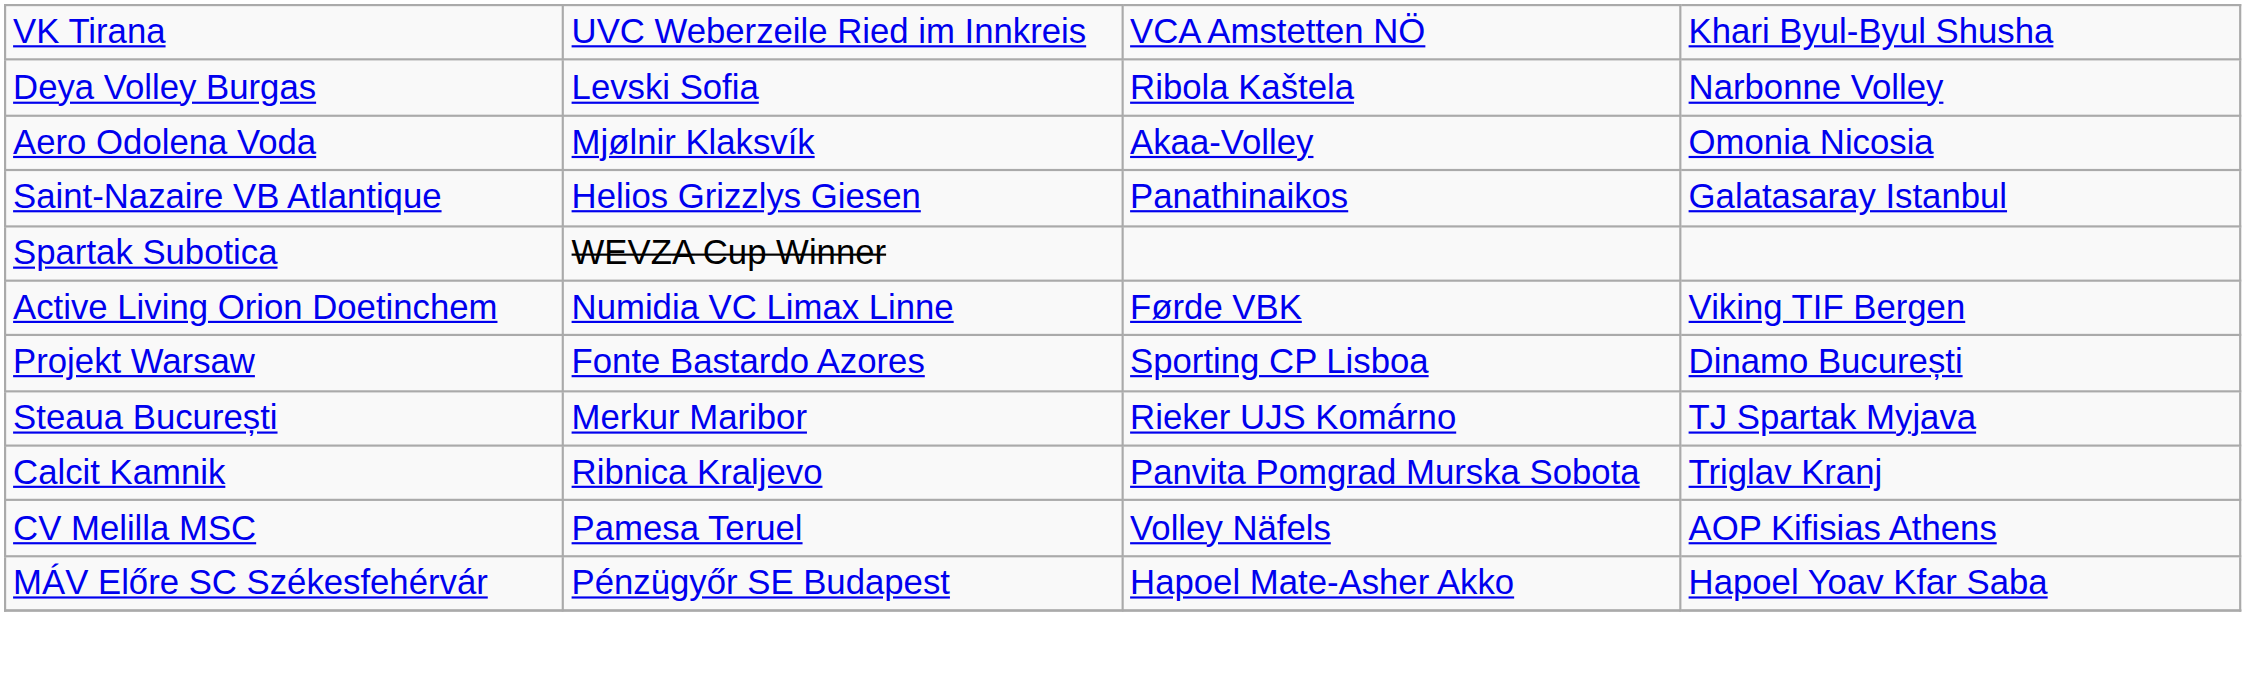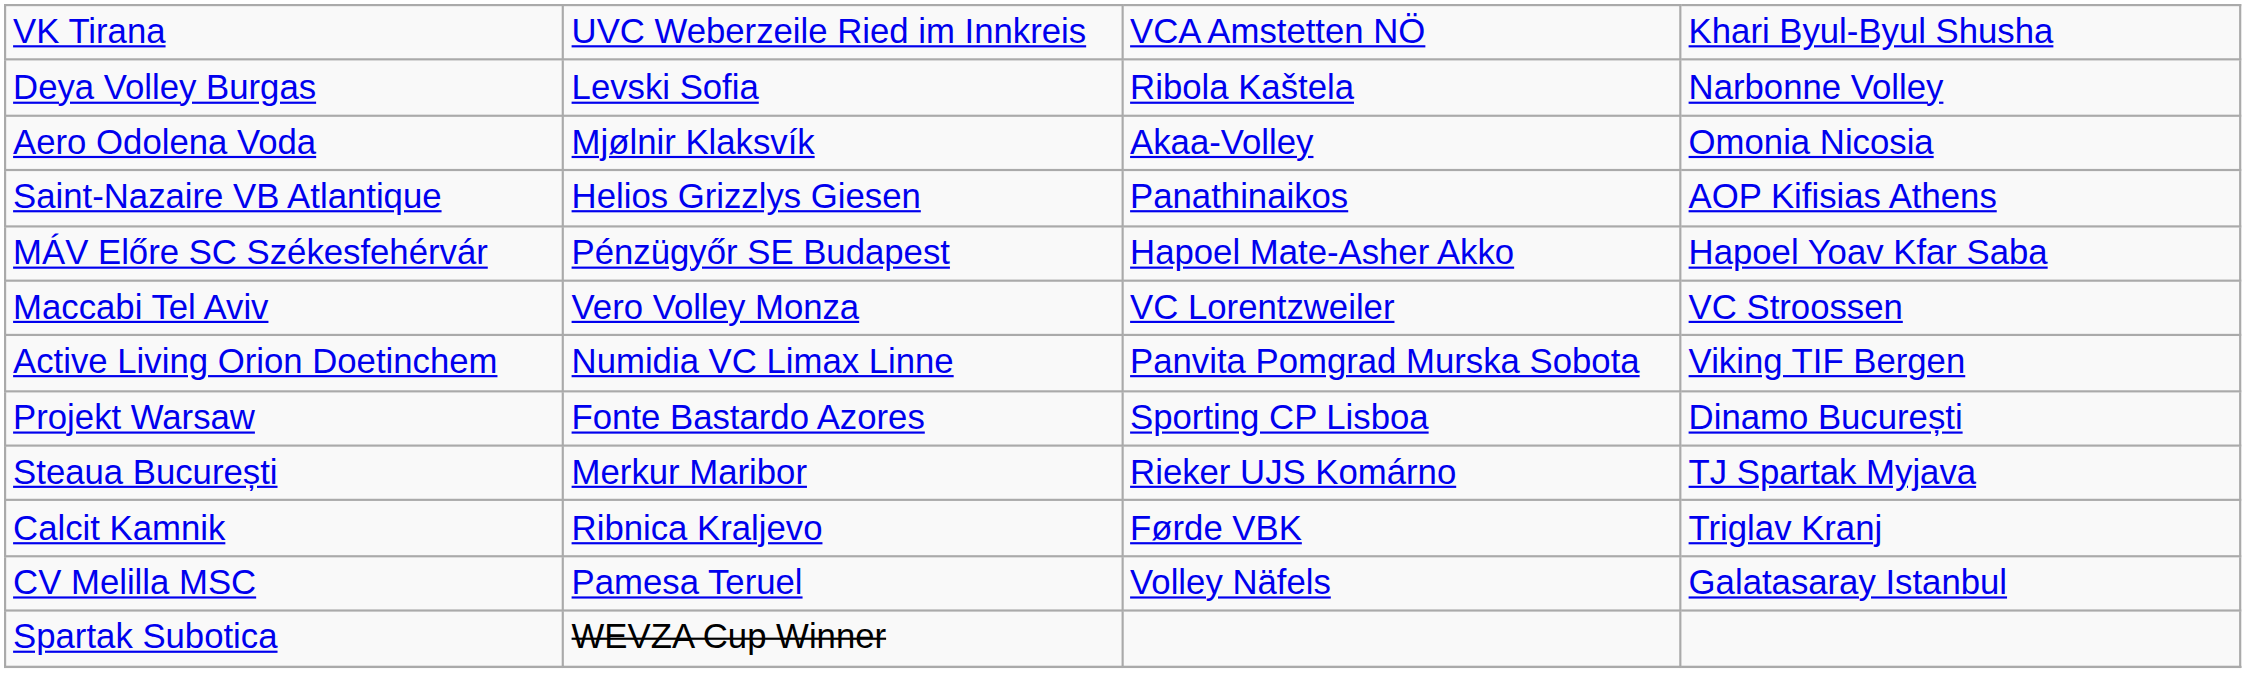Saint-Nazaire VB Atlantique | column 4: Galatasaray Istanbul -> AOP Kifisias Athens
rows swapped: MÁV Előre SC Székesfehérvár <-> Spartak Subotica
+ row: Maccabi Tel Aviv | Vero Volley Monza | VC Lorentzweiler | VC Stroossen
Active Living Orion Doetinchem | column 3: Førde VBK -> Panvita Pomgrad Murska Sobota
Calcit Kamnik | column 3: Panvita Pomgrad Murska Sobota -> Førde VBK
CV Melilla MSC | column 4: AOP Kifisias Athens -> Galatasaray Istanbul
